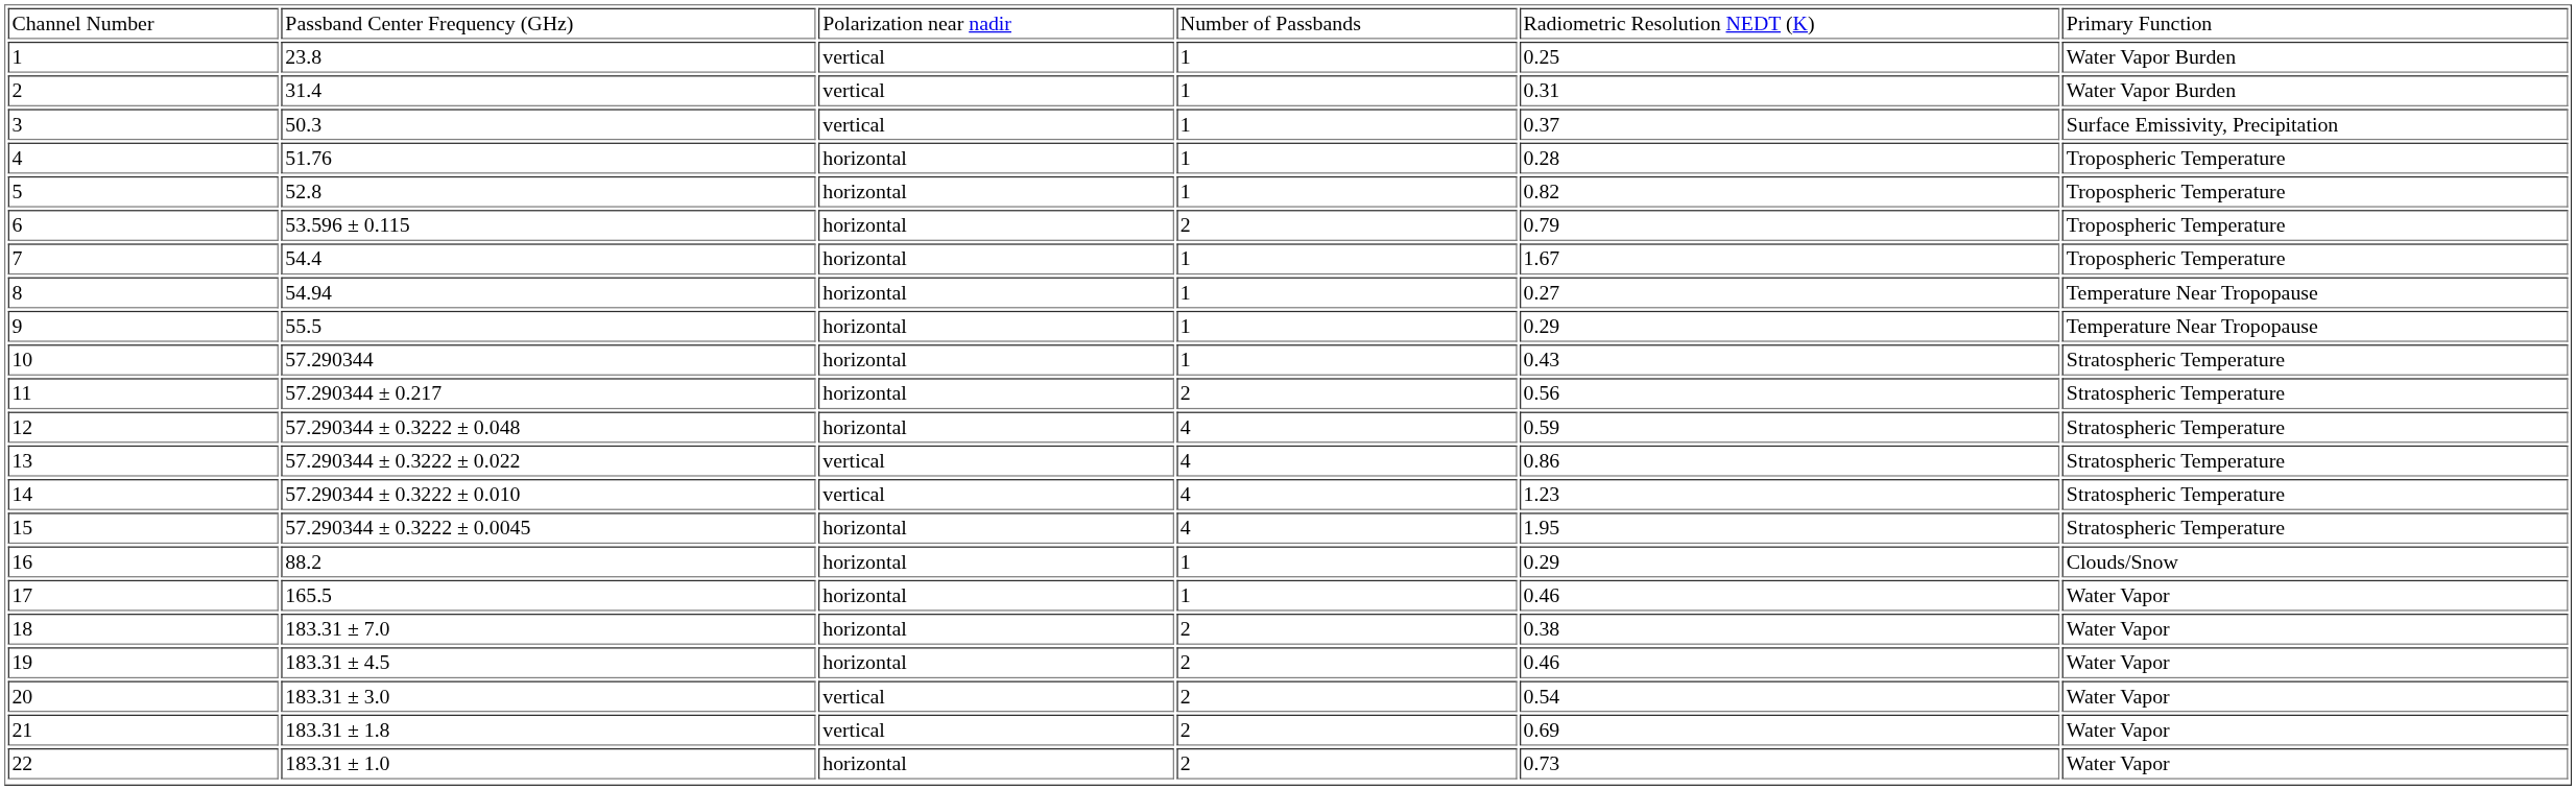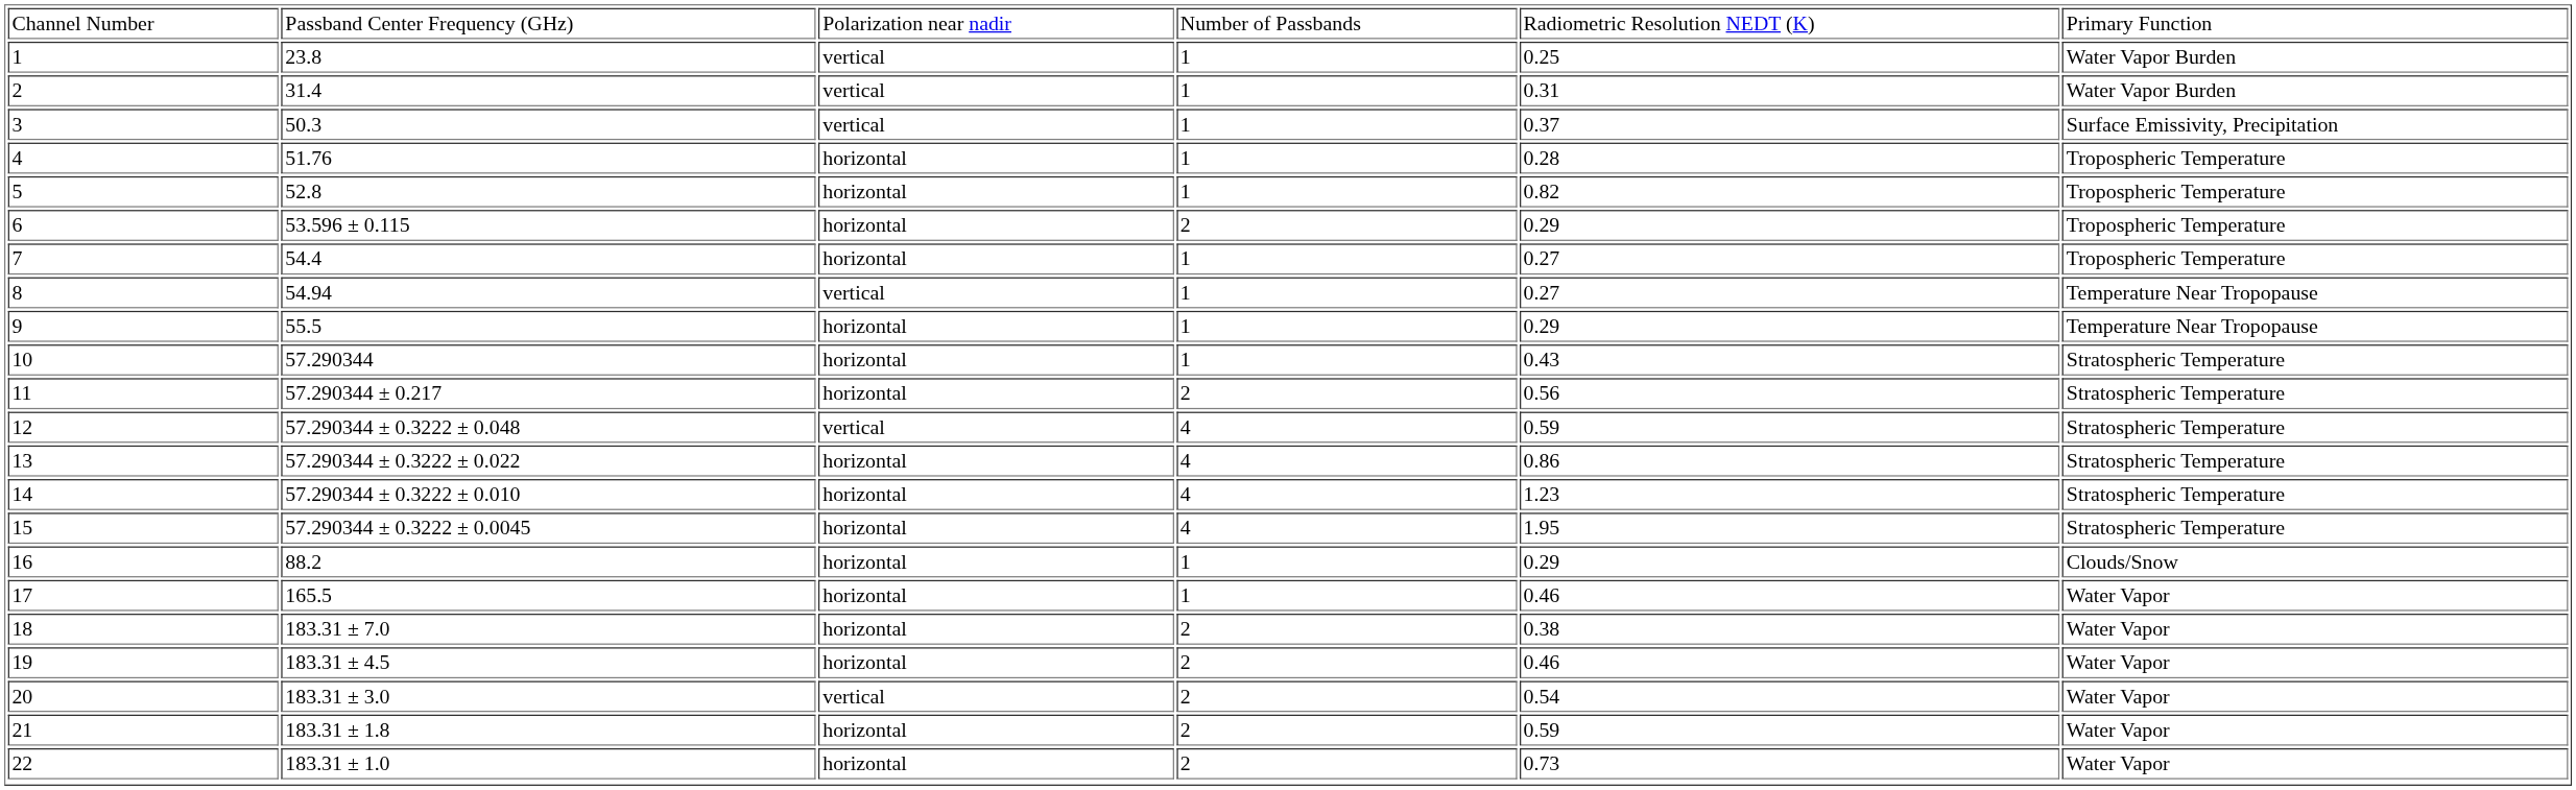6 | column 5: 0.79 -> 0.29
7 | column 5: 1.67 -> 0.27
8 | column 3: horizontal -> vertical
12 | column 3: horizontal -> vertical
13 | column 3: vertical -> horizontal
14 | column 3: vertical -> horizontal
21 | column 3: vertical -> horizontal
21 | column 5: 0.69 -> 0.59
